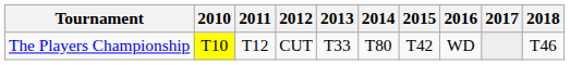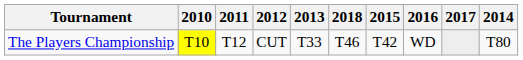columns swapped: 2014 <-> 2018
